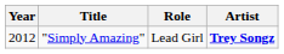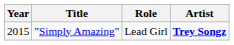"Simply Amazing" | Year: 2012 -> 2015
